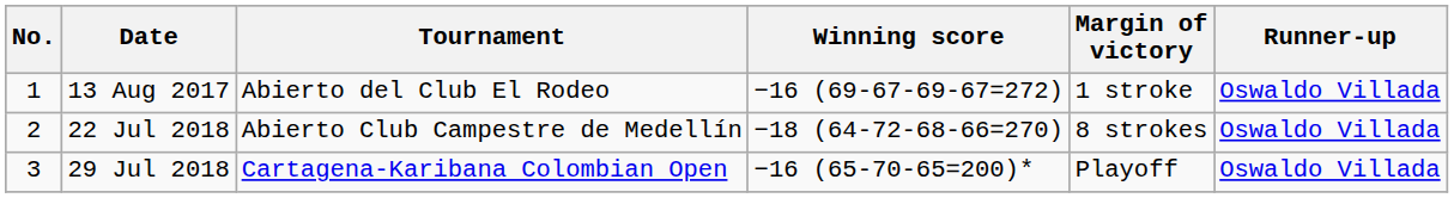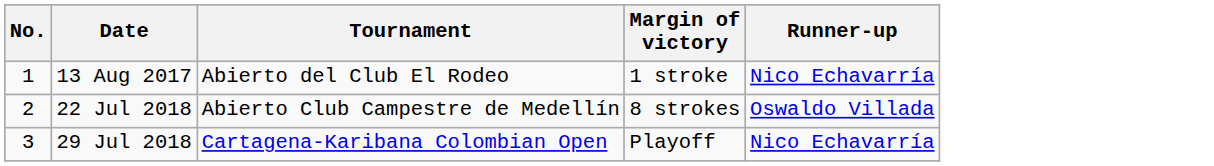- column: Winning score | −16 (69-67-69-67=272) | −18 (64-72-68-66=270) | −16 (65-70-65=200)*
13 Aug 2017 | Runner-up: Oswaldo Villada -> Nico Echavarría
29 Jul 2018 | Runner-up: Oswaldo Villada -> Nico Echavarría
